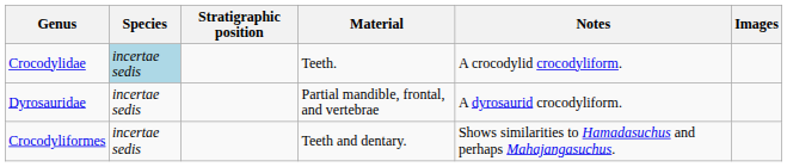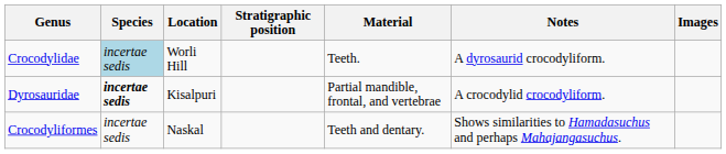+ column: Location | Worli Hill | Kisalpuri | Naskal
Crocodylidae | Notes: A crocodylid crocodyliform. -> A dyrosaurid crocodyliform.
Dyrosauridae | Species: normal -> bold
Dyrosauridae | Notes: A dyrosaurid crocodyliform. -> A crocodylid crocodyliform.
